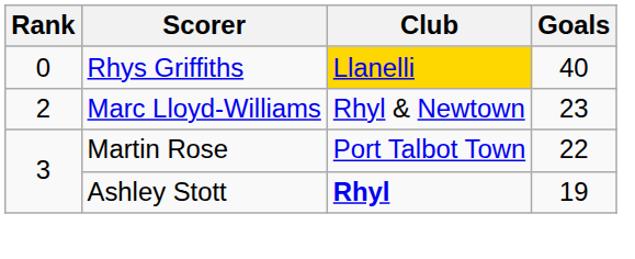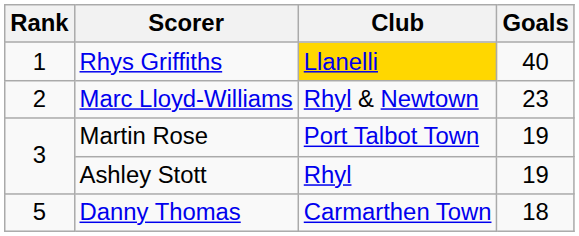Rhys Griffiths | Rank: 0 -> 1
Martin Rose | Goals: 22 -> 19
Ashley Stott | Club: bold -> normal
+ row: 5 | Danny Thomas | Carmarthen Town | 18
